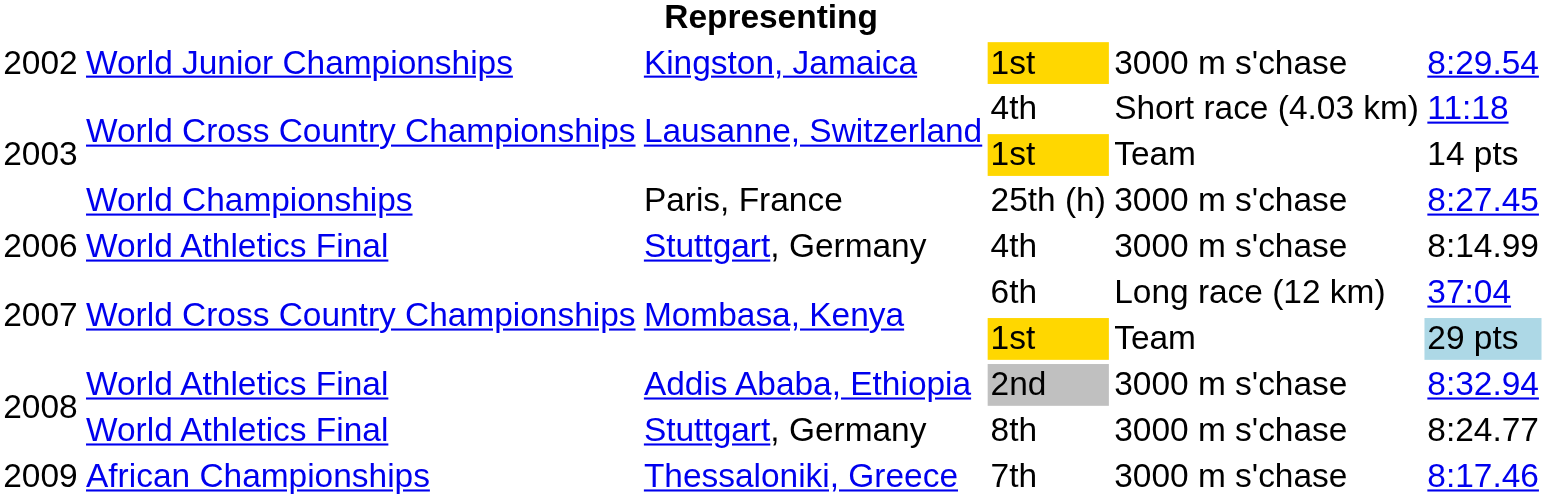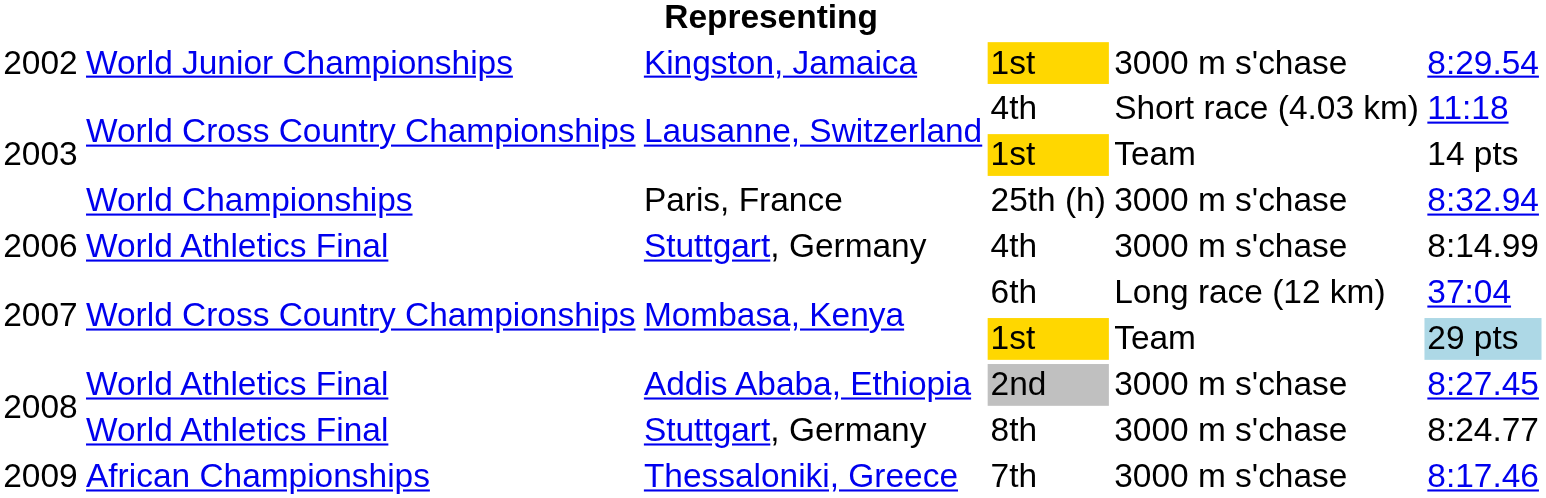Paris, France | column 6: 8:27.45 -> 8:32.94
Addis Ababa, Ethiopia | column 6: 8:32.94 -> 8:27.45
